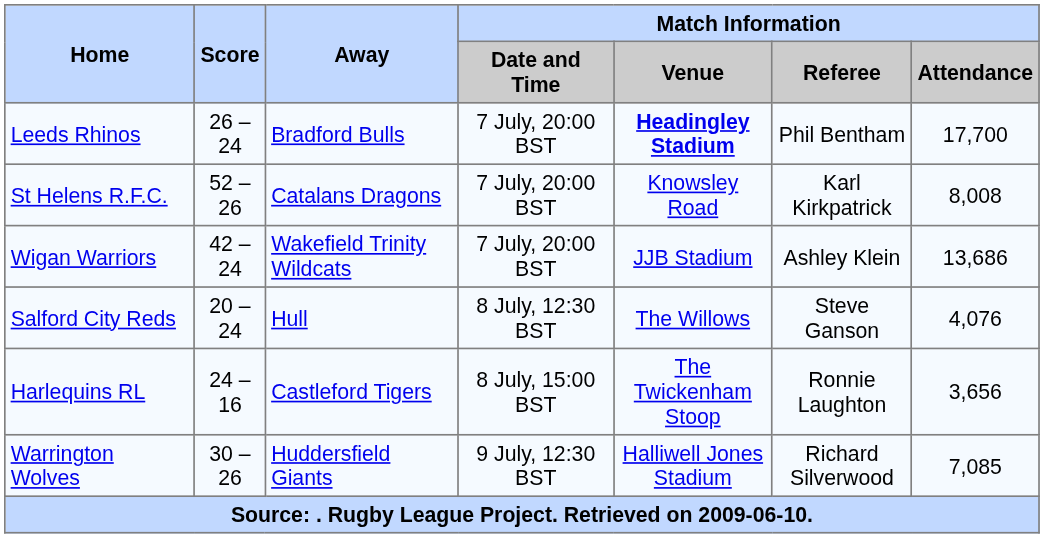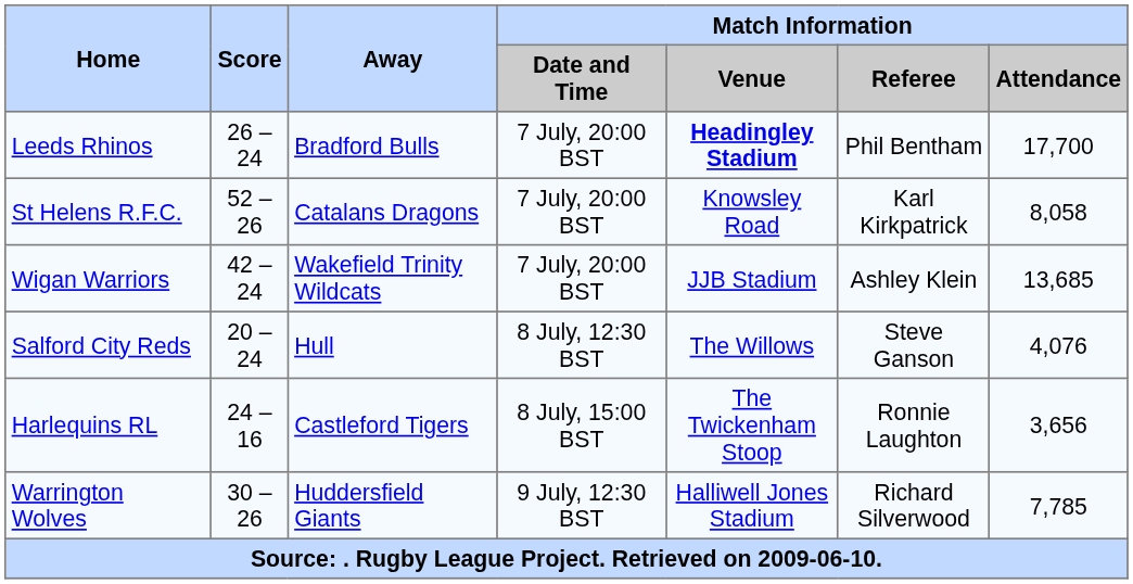St Helens R.F.C. | Match Information / Attendance: 8,008 -> 8,058
Wigan Warriors | Match Information / Attendance: 13,686 -> 13,685
Warrington Wolves | Match Information / Attendance: 7,085 -> 7,785
